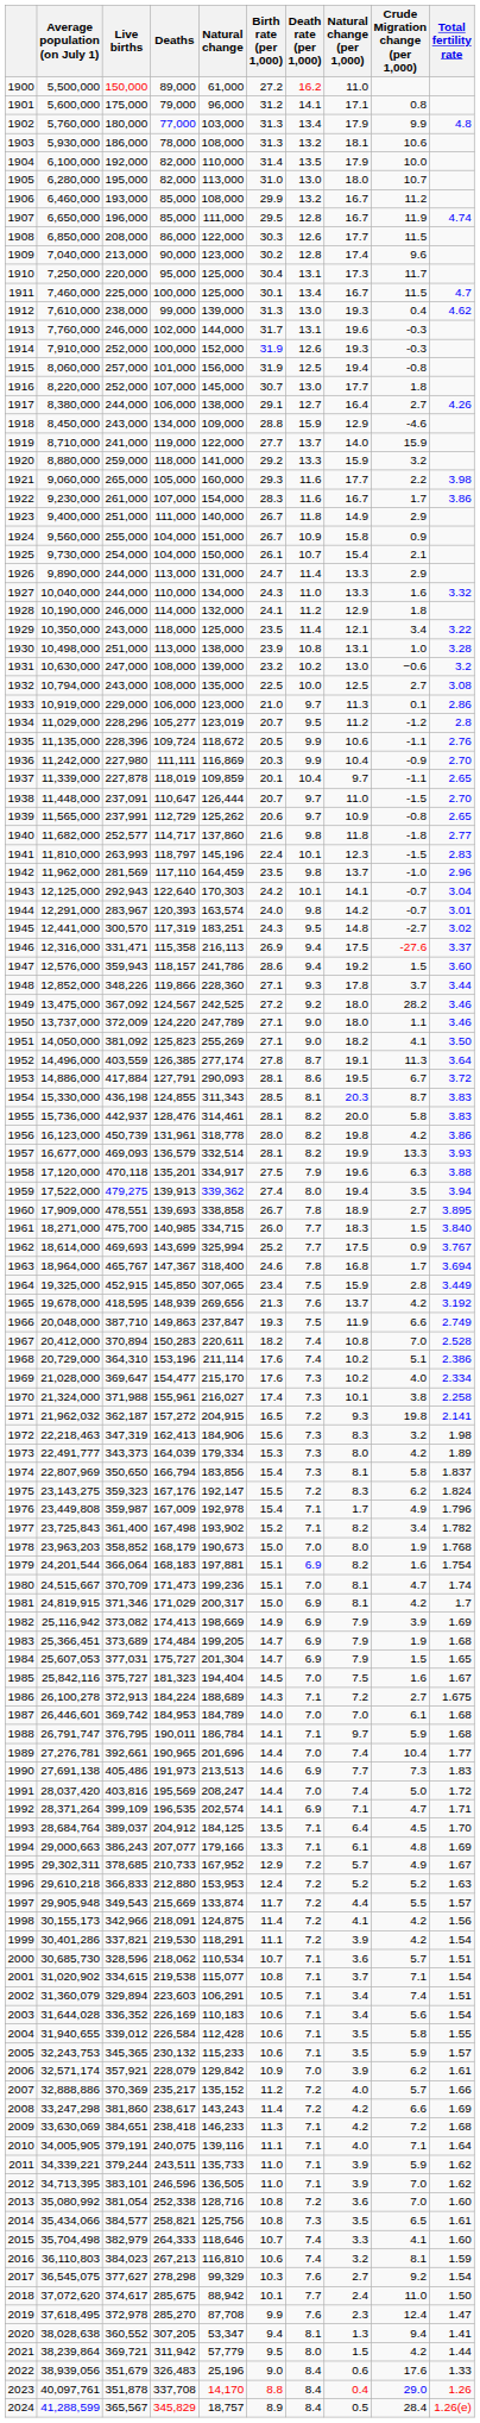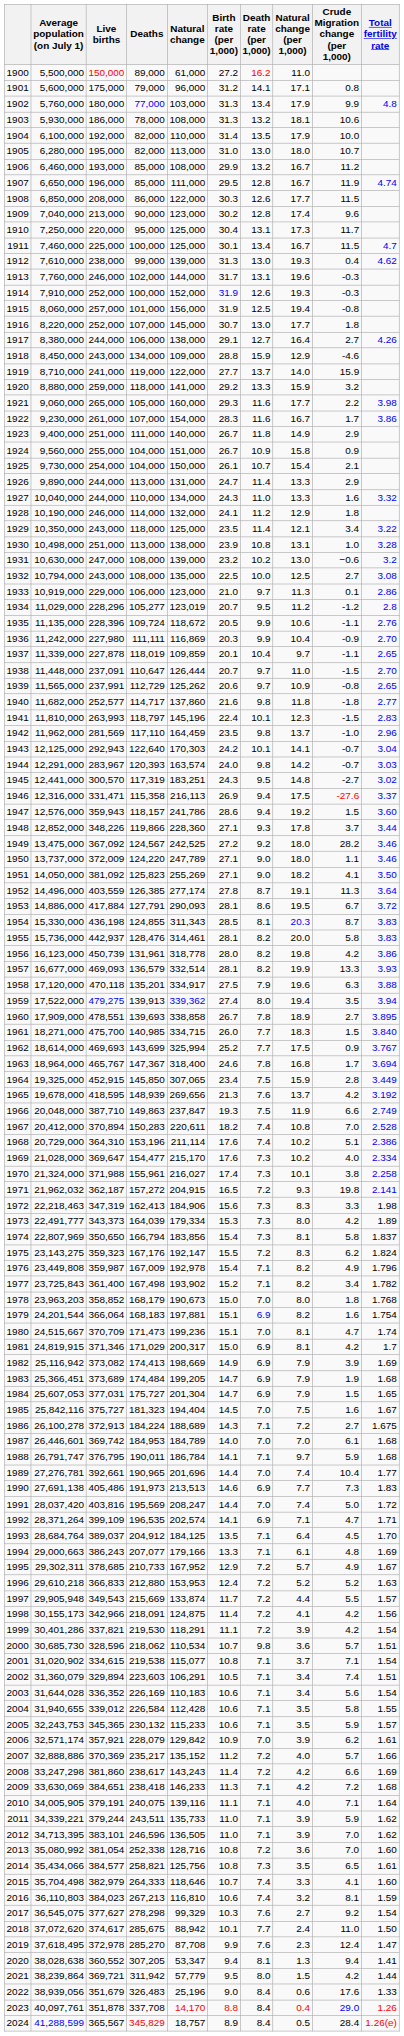1944 | Total fertility rate: 3.01 -> 3.03
1972 | Crude Migration change (per 1,000): 3.2 -> 3.3
1976 | Natural change (per 1,000): 1.7 -> 8.2
1978 | Crude Migration change (per 1,000): 1.9 -> 1.8
2000 | Death rate (per 1,000): 7.1 -> 9.8
